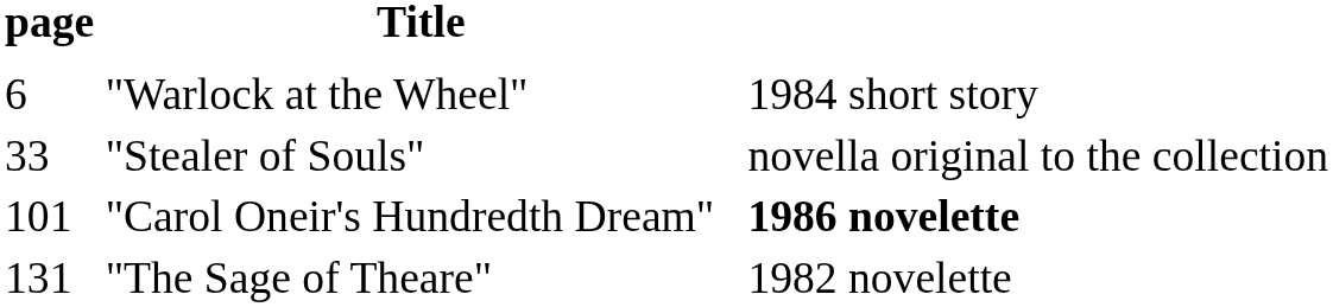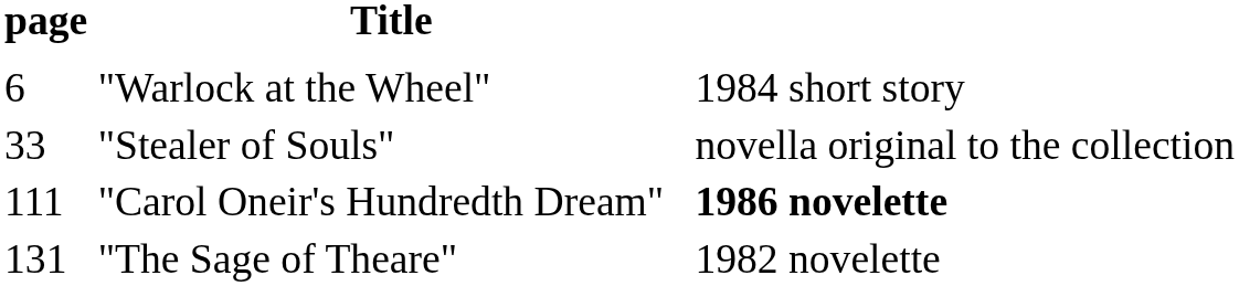"Carol Oneir's Hundredth Dream" | page: 101 -> 111
